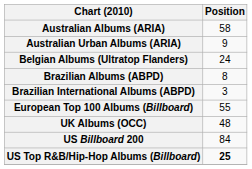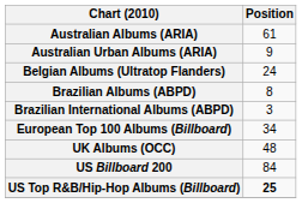Australian Albums (ARIA) | Position: 58 -> 61
European Top 100 Albums (Billboard) | Position: 55 -> 34
